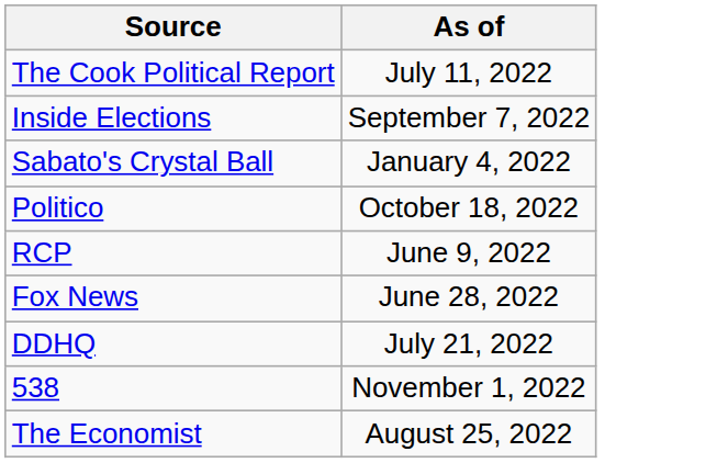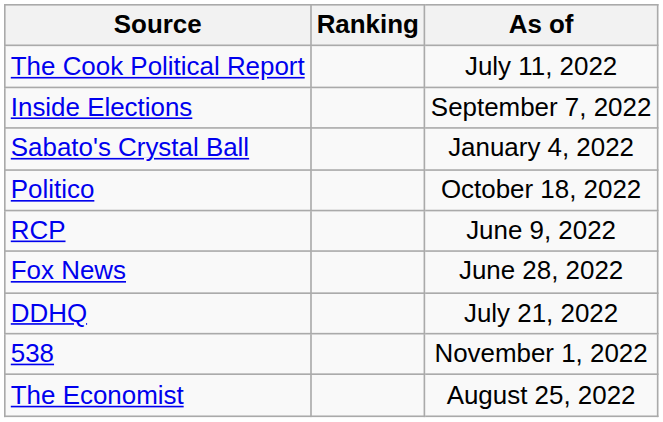+ column: Ranking
